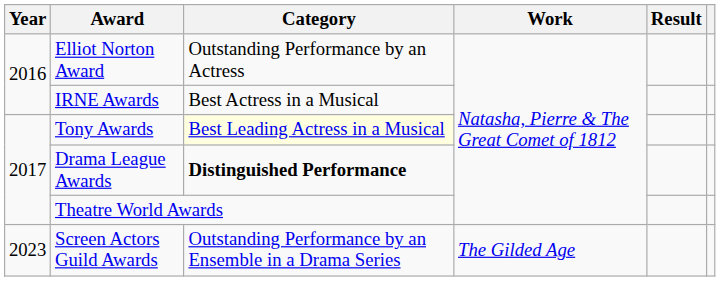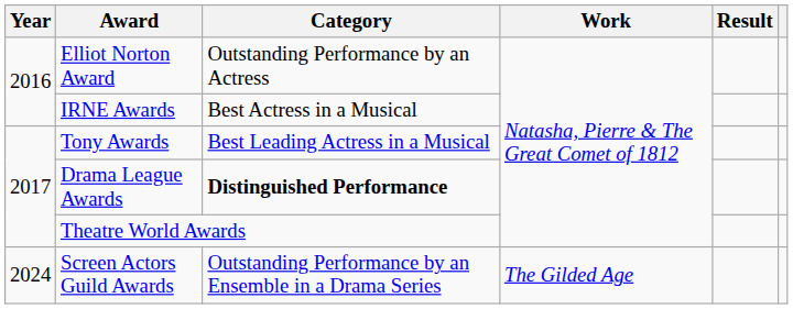Tony Awards | Category: lightyellow background -> no background
Screen Actors Guild Awards | Year: 2023 -> 2024
